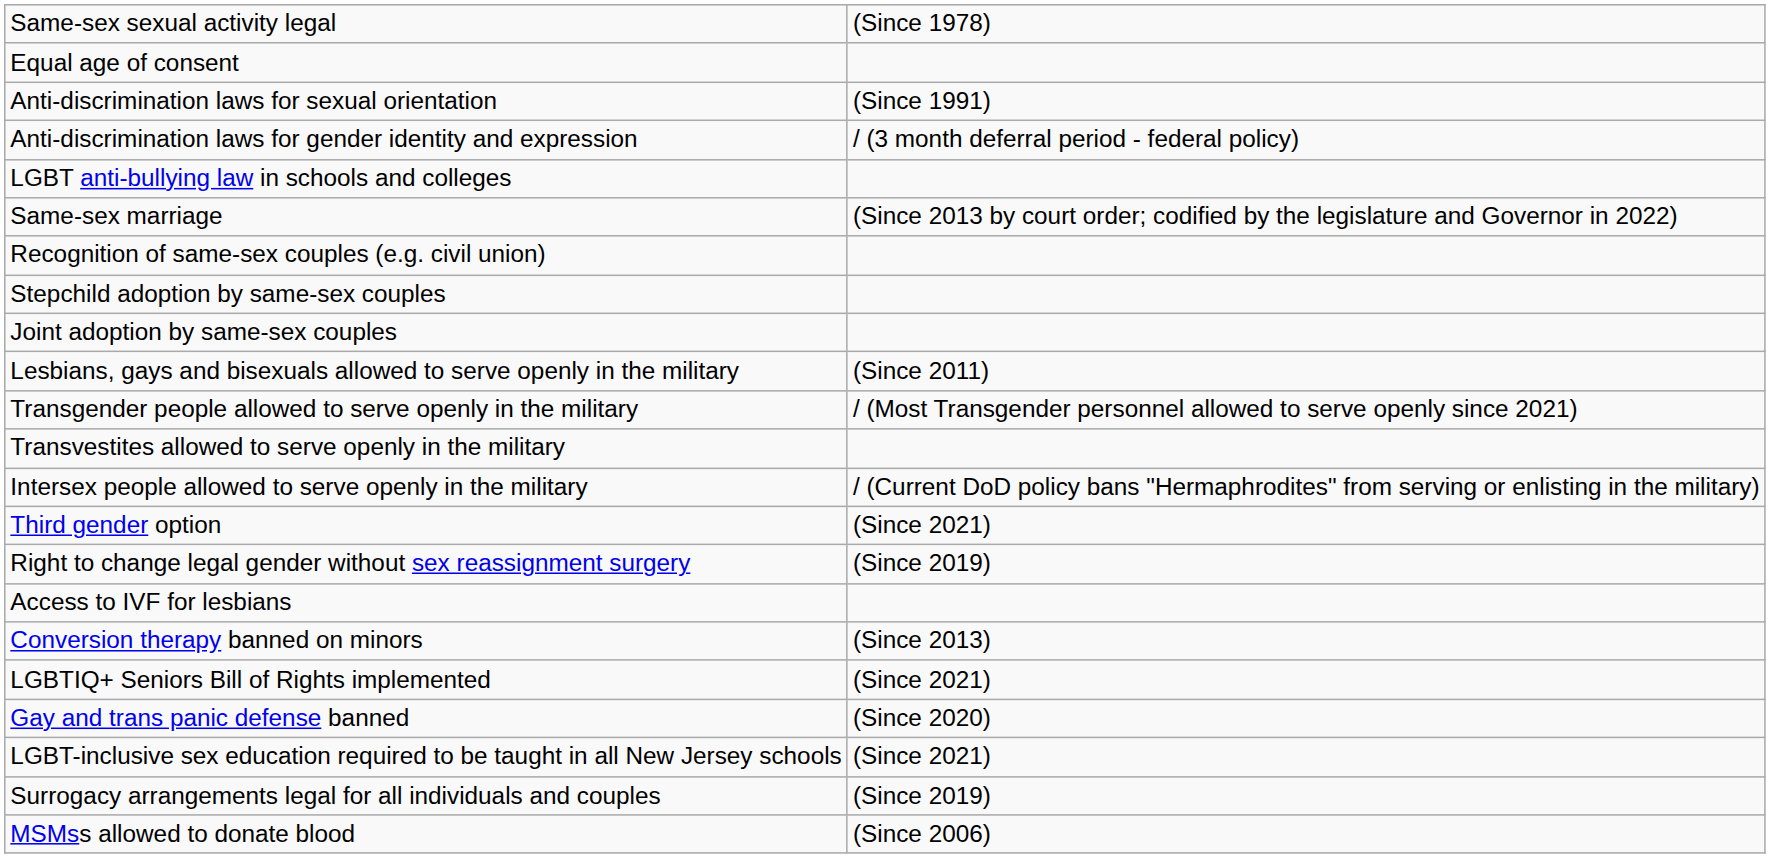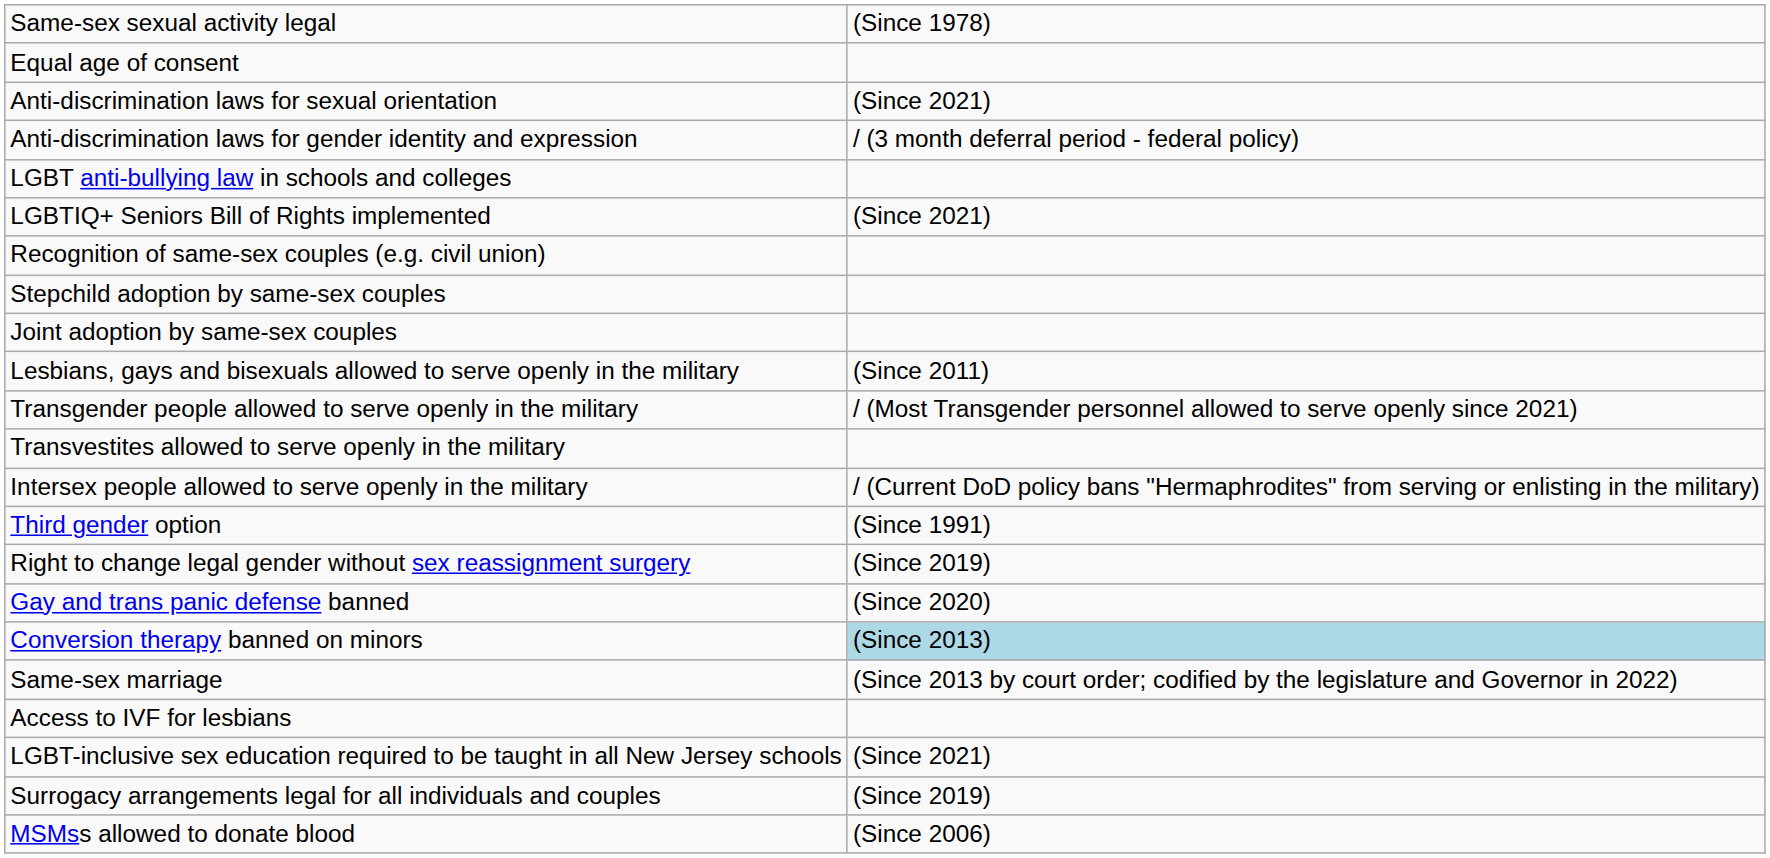Anti-discrimination laws for sexual orientation | column 2: (Since 1991) -> (Since 2021)
rows swapped: Same-sex marriage <-> LGBTIQ+ Seniors Bill of Rights implemented
Third gender option | column 2: (Since 2021) -> (Since 1991)
rows swapped: Gay and trans panic defense banned <-> Access to IVF for lesbians
Conversion therapy banned on minors | column 2: no background -> lightblue background
